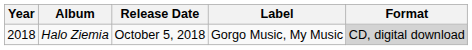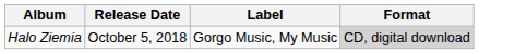- column: Year | 2018
